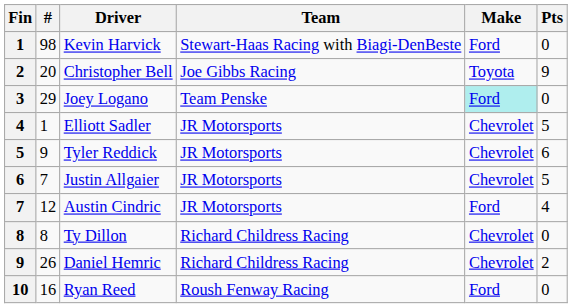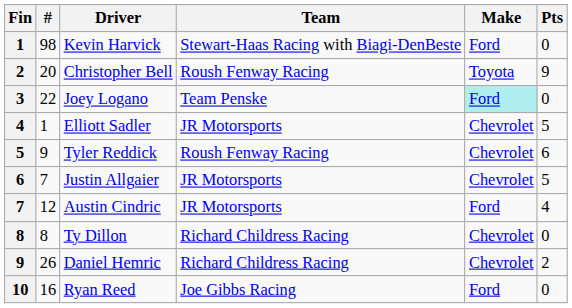Christopher Bell | Team: Joe Gibbs Racing -> Roush Fenway Racing
Joey Logano | #: 29 -> 22
Tyler Reddick | Team: JR Motorsports -> Roush Fenway Racing
Ryan Reed | Team: Roush Fenway Racing -> Joe Gibbs Racing
